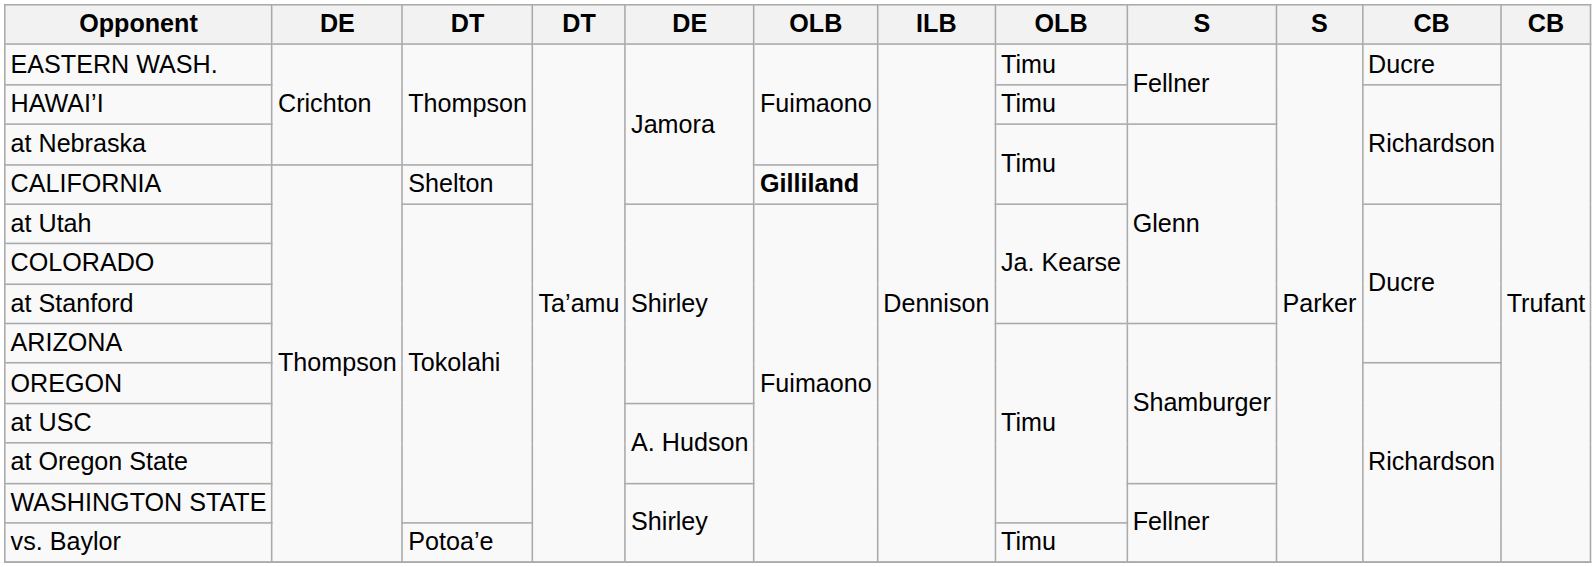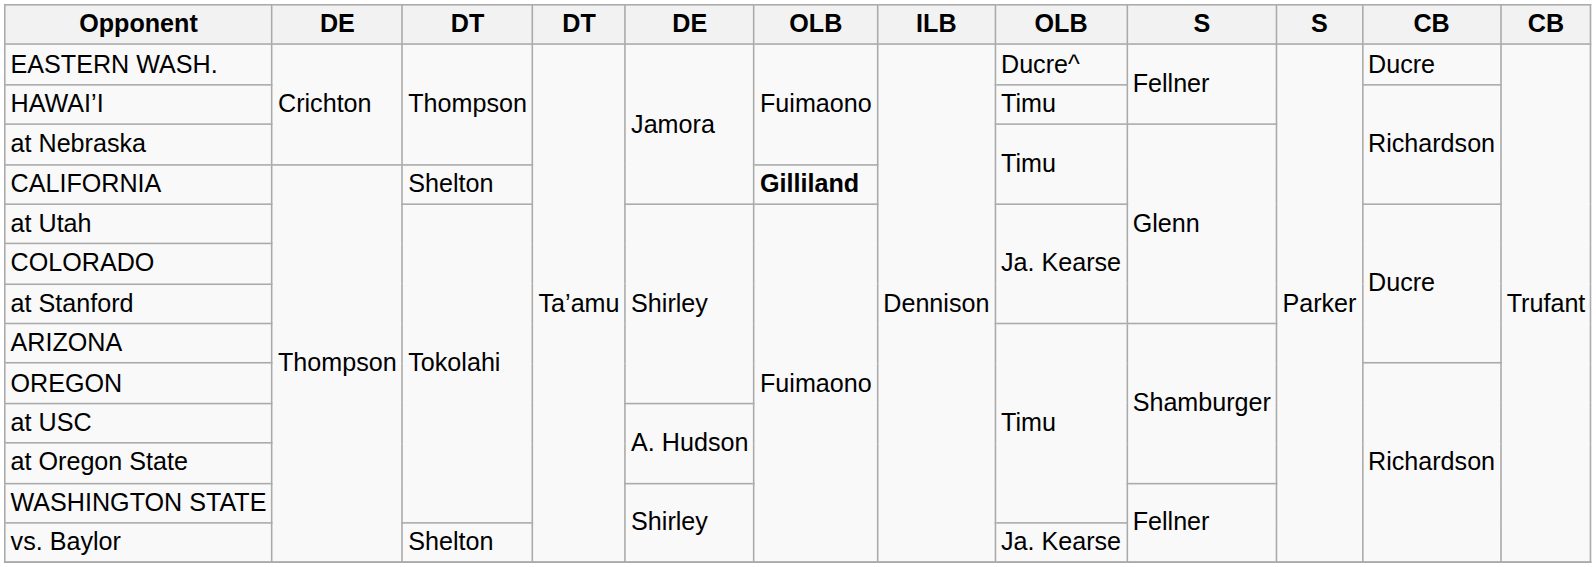EASTERN WASH. | column 8: Timu -> Ducre^
vs. Baylor | column 3: Potoa’e -> Shelton
vs. Baylor | column 8: Timu -> Ja. Kearse
